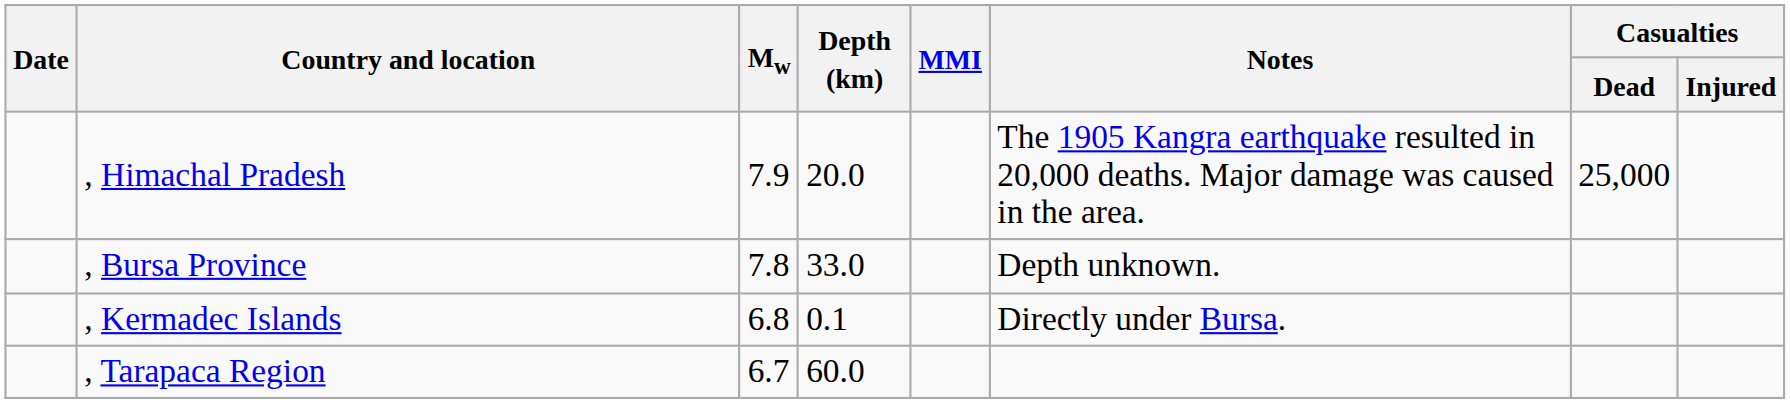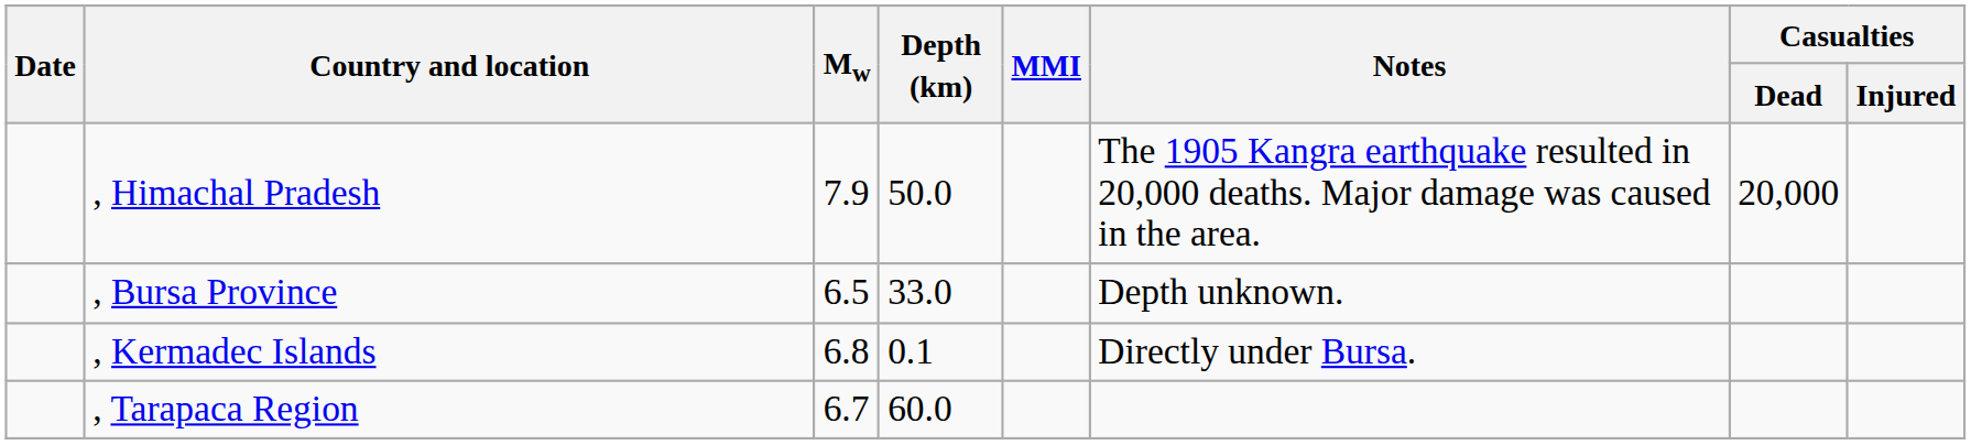, Himachal Pradesh | Depth (km): 20.0 -> 50.0
, Himachal Pradesh | Casualties / Dead: 25,000 -> 20,000
, Bursa Province | Mw: 7.8 -> 6.5
